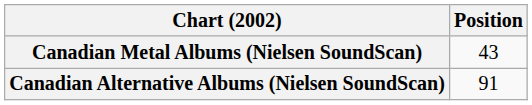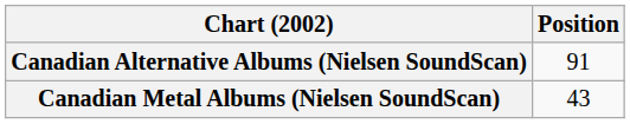rows swapped: Canadian Alternative Albums (Nielsen SoundScan) <-> Canadian Metal Albums (Nielsen SoundScan)
